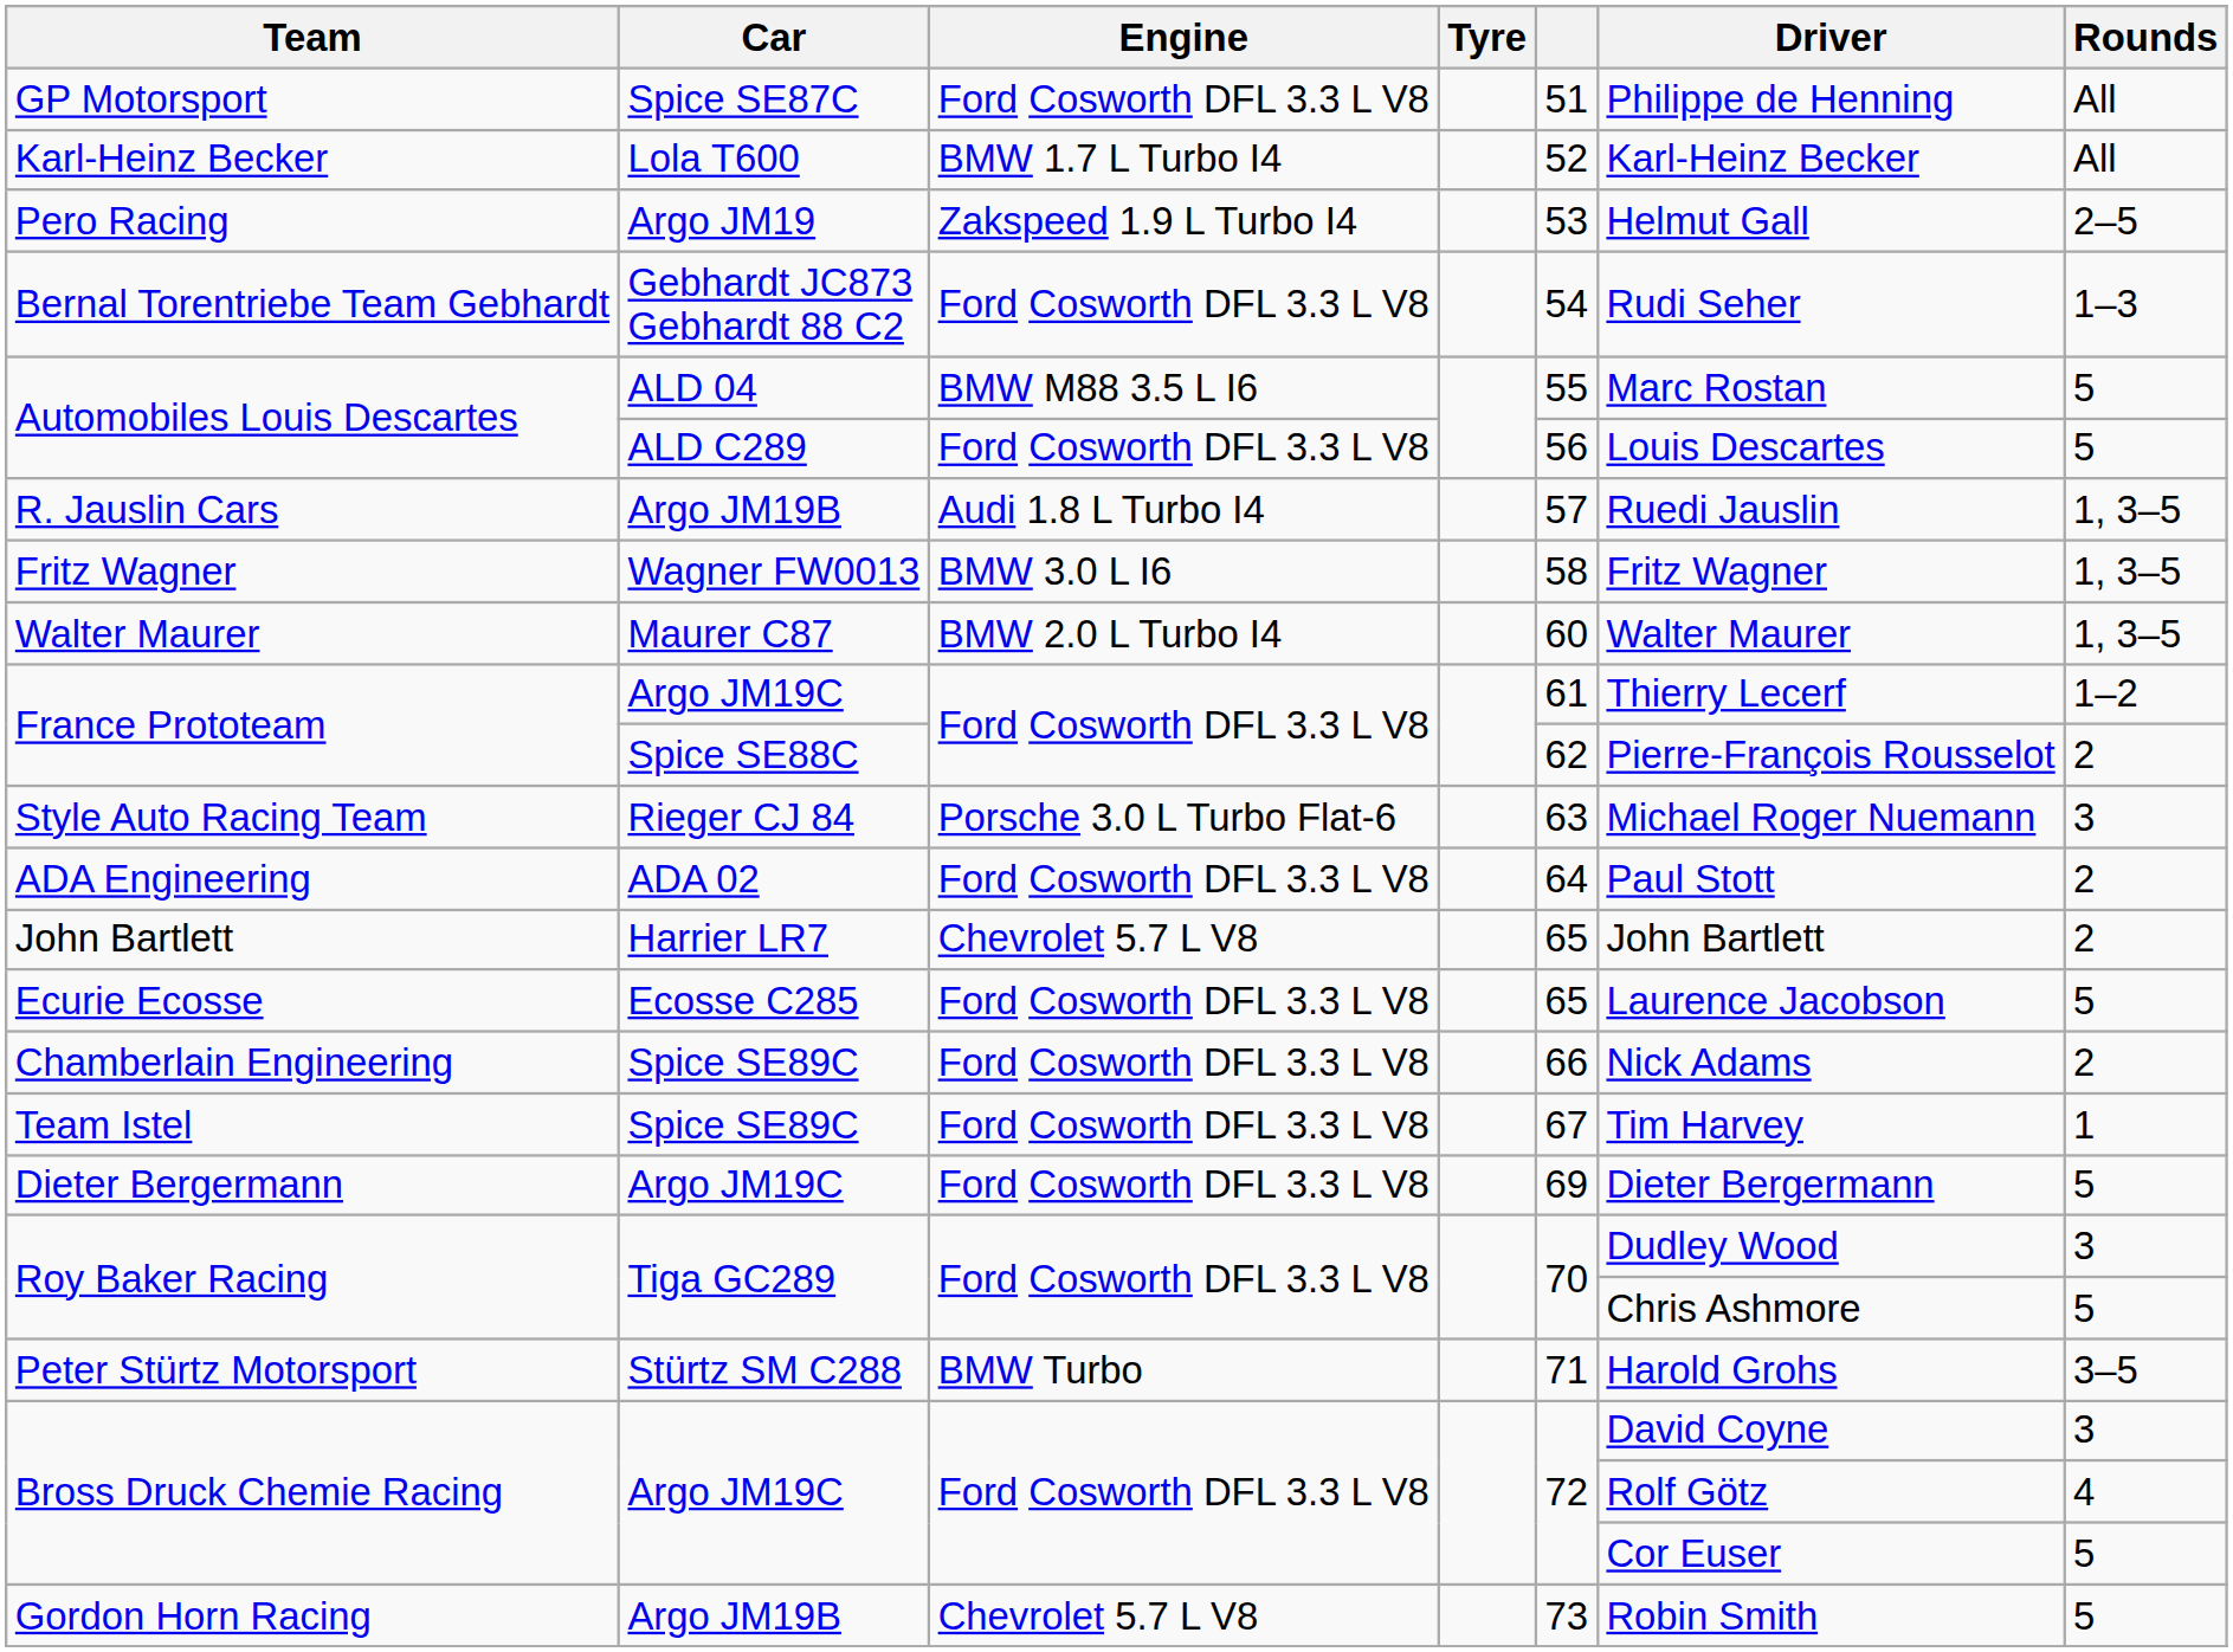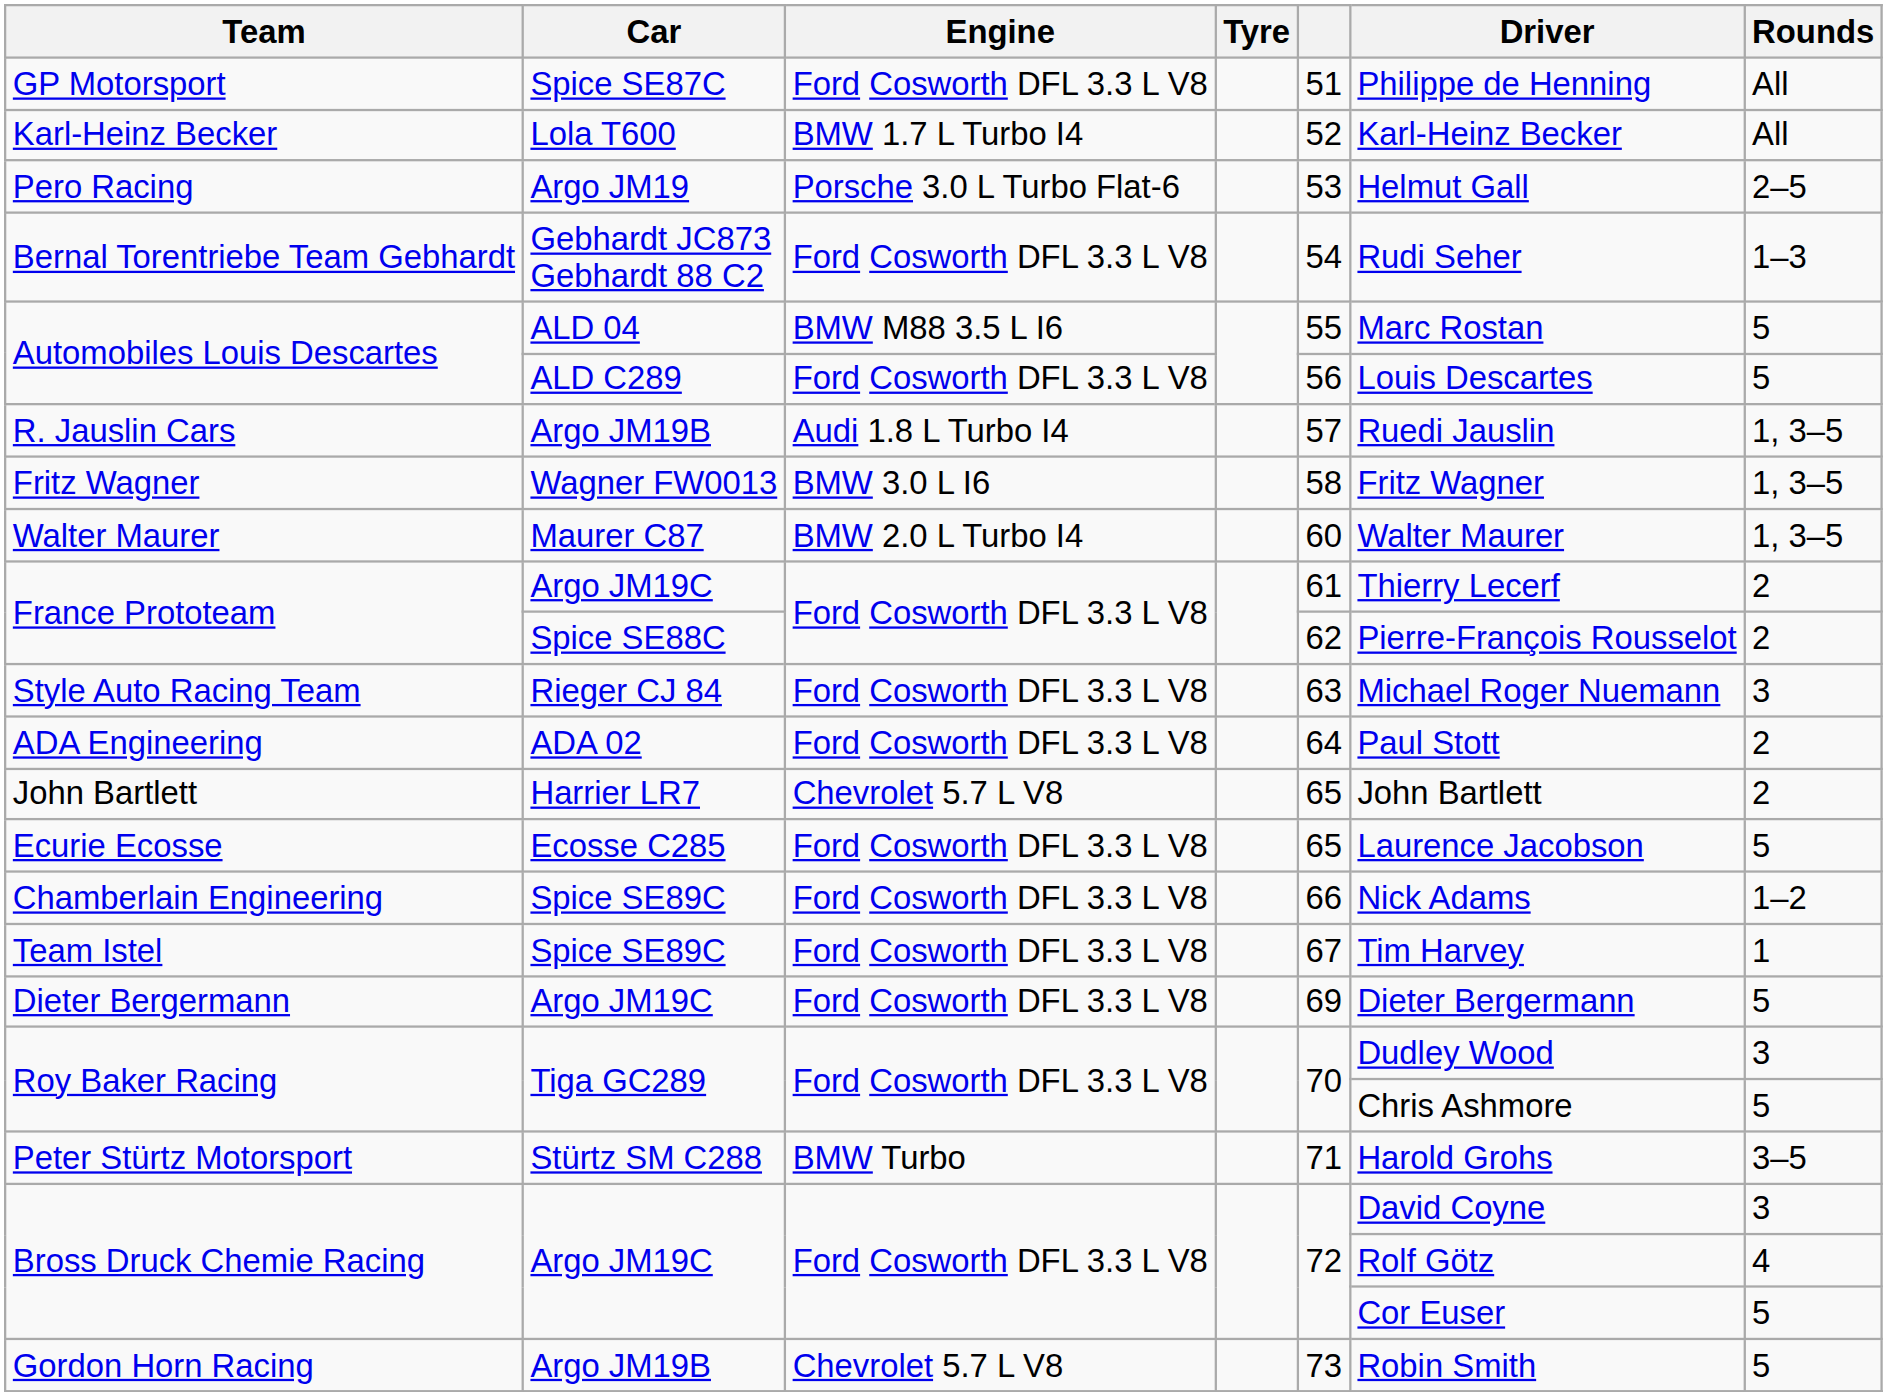Pero Racing | Engine: Zakspeed 1.9 L Turbo I4 -> Porsche 3.0 L Turbo Flat-6
France Prototeam / Argo JM19C | Rounds: 1–2 -> 2
Style Auto Racing Team | Engine: Porsche 3.0 L Turbo Flat-6 -> Ford Cosworth DFL 3.3 L V8
Chamberlain Engineering | Rounds: 2 -> 1–2
